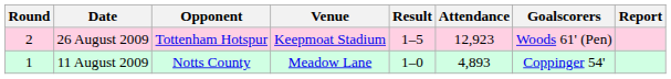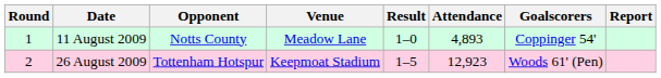rows swapped: 11 August 2009 <-> 26 August 2009
